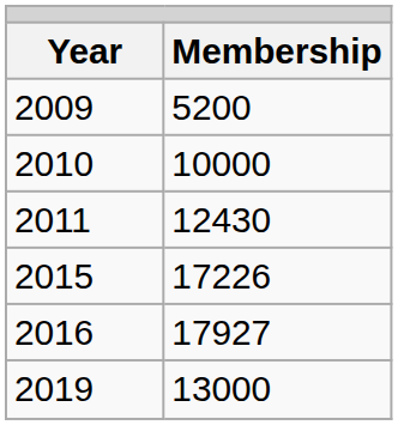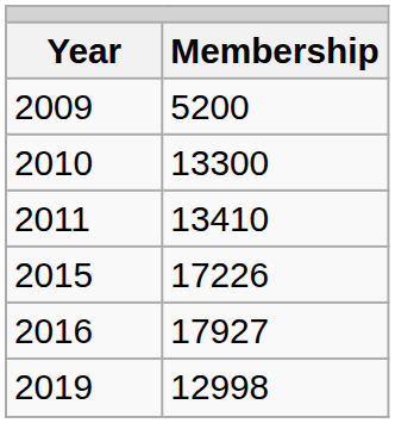2010 | Membership: 10000 -> 13300
2011 | Membership: 12430 -> 13410
2019 | Membership: 13000 -> 12998
